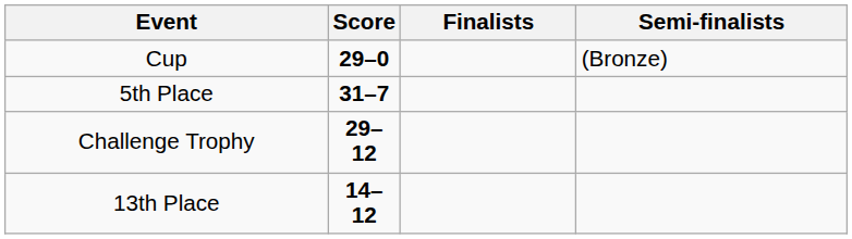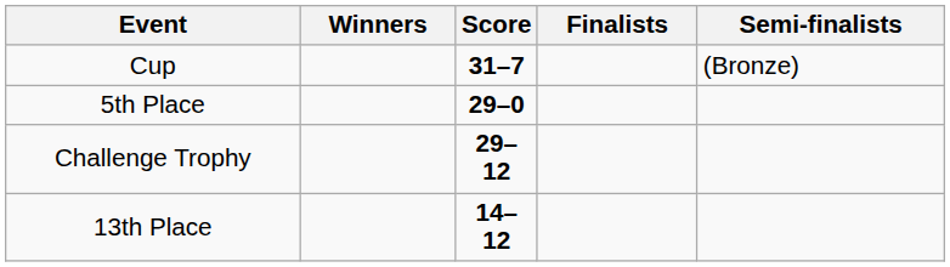+ column: Winners
Cup | Score: 29–0 -> 31–7
5th Place | Score: 31–7 -> 29–0
